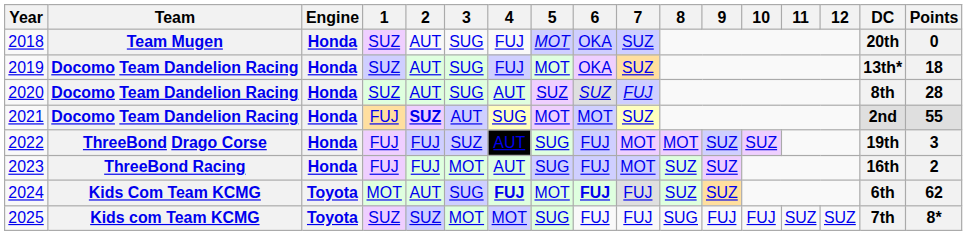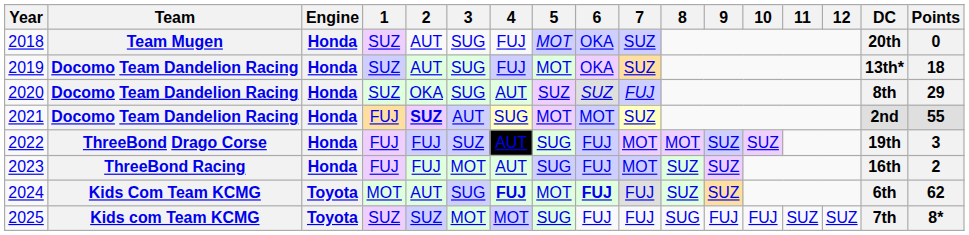2020 | 2: AUT -> OKA
2020 | Points: 28 -> 29
